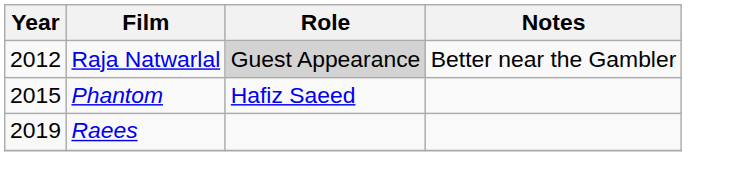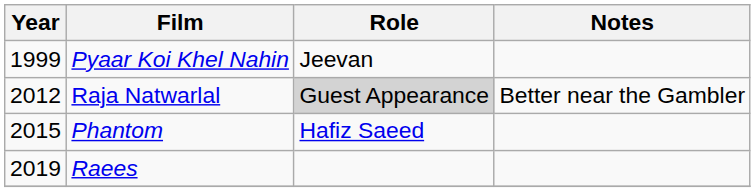+ row: 1999 | Pyaar Koi Khel Nahin | Jeevan
